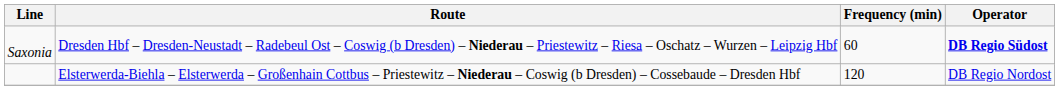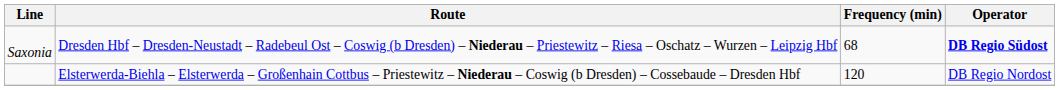Saxonia | Frequency (min): 60 -> 68
